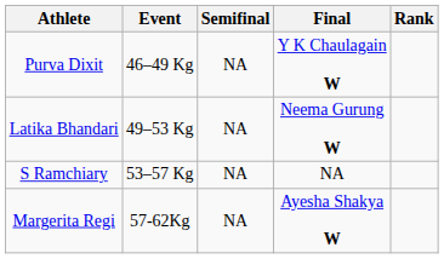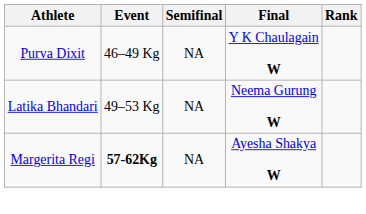- row: S Ramchiary | 53–57 Kg | NA | NA
Margerita Regi | Event: normal -> bold
